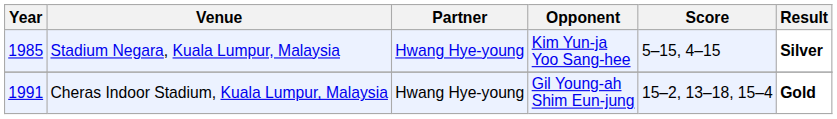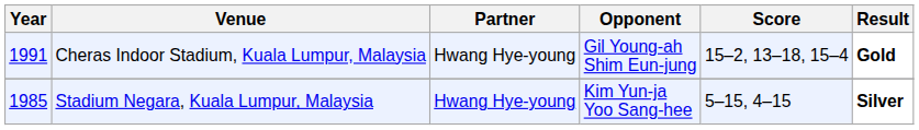rows swapped: Stadium Negara, Kuala Lumpur, Malaysia <-> Cheras Indoor Stadium, Kuala Lumpur, Malaysia
